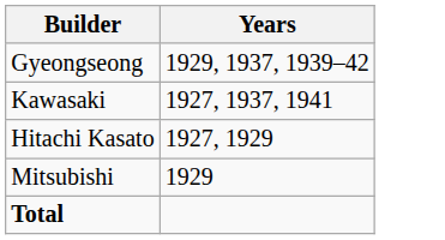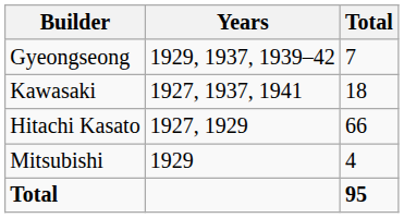+ column: Total | 7 | 18 | 66 | 4 | 95
